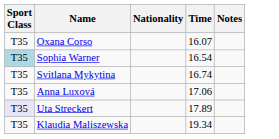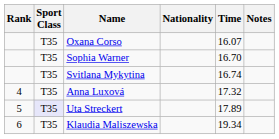+ column: Rank | 4 | 5 | 6
Sophia Warner | Sport Class: lightblue background -> no background
Sophia Warner | Time: 16.54 -> 16.70
Anna Luxová | Time: 17.06 -> 17.32
